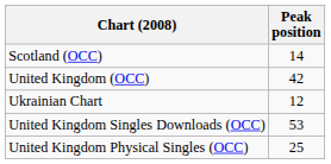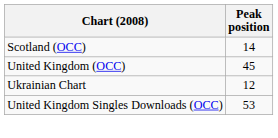United Kingdom (OCC) | Peak position: 42 -> 45
- row: United Kingdom Physical Singles (OCC) | 25
